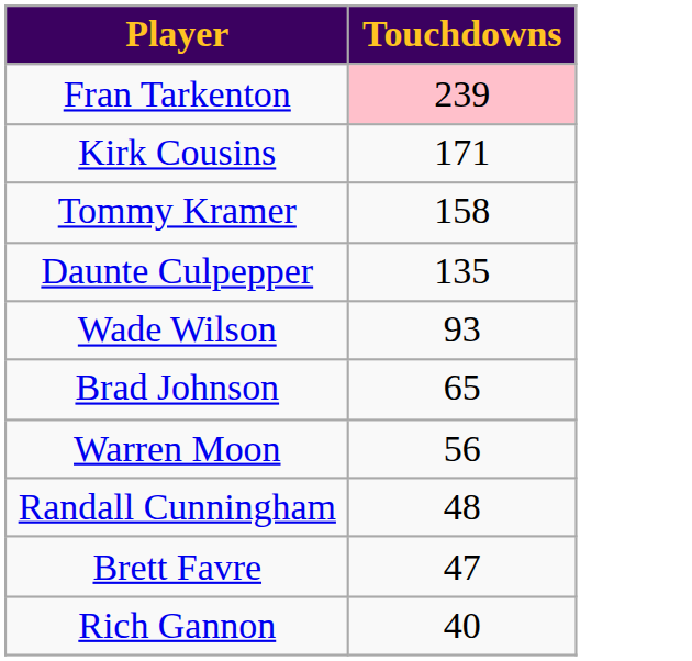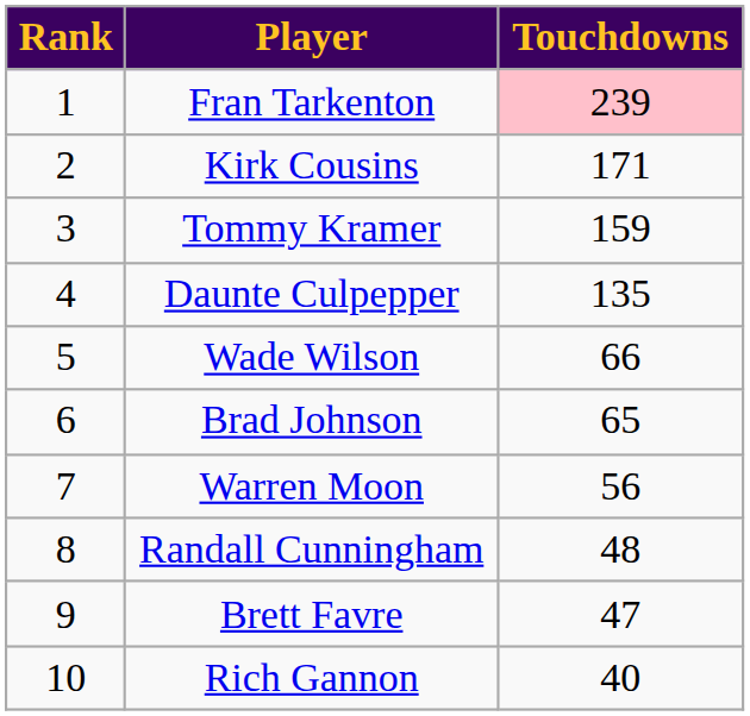+ column: Rank | 1 | 2 | 3 | 4 | 5 | 6 | 7 | 8 | 9 | 10
Tommy Kramer | Touchdowns: 158 -> 159
Wade Wilson | Touchdowns: 93 -> 66
